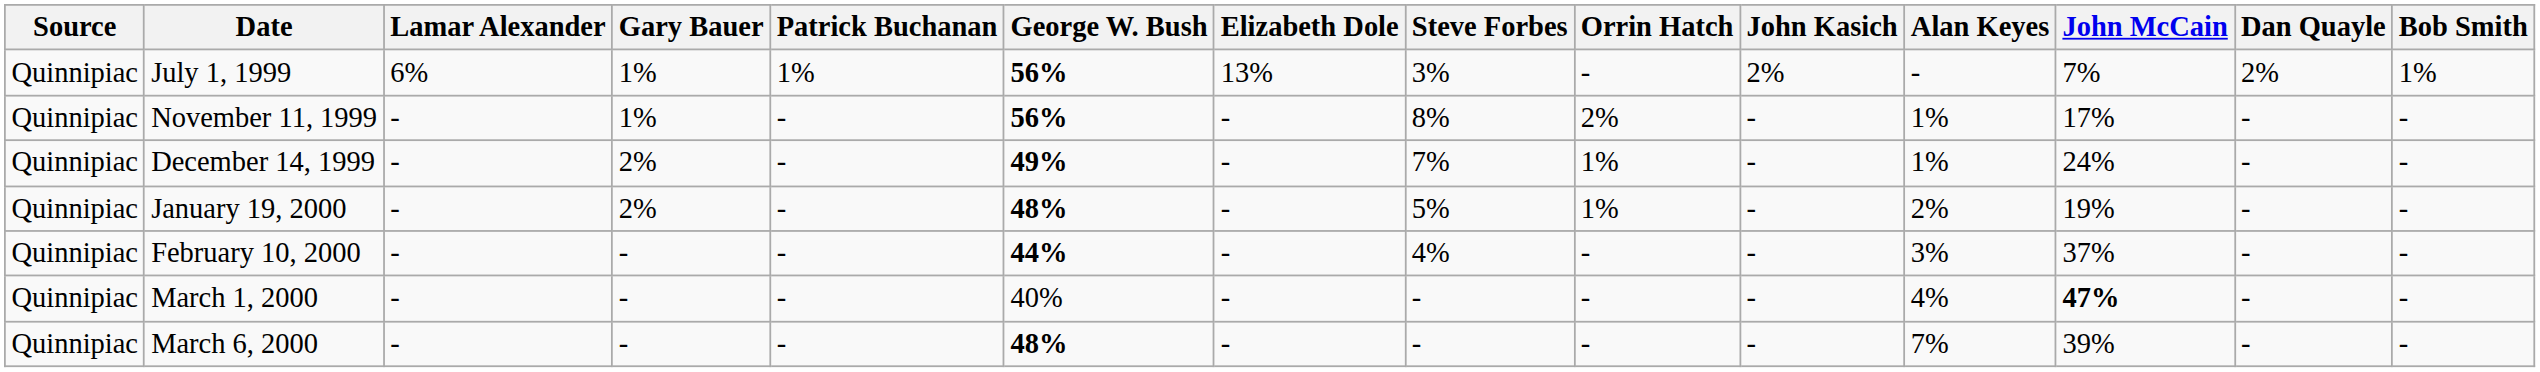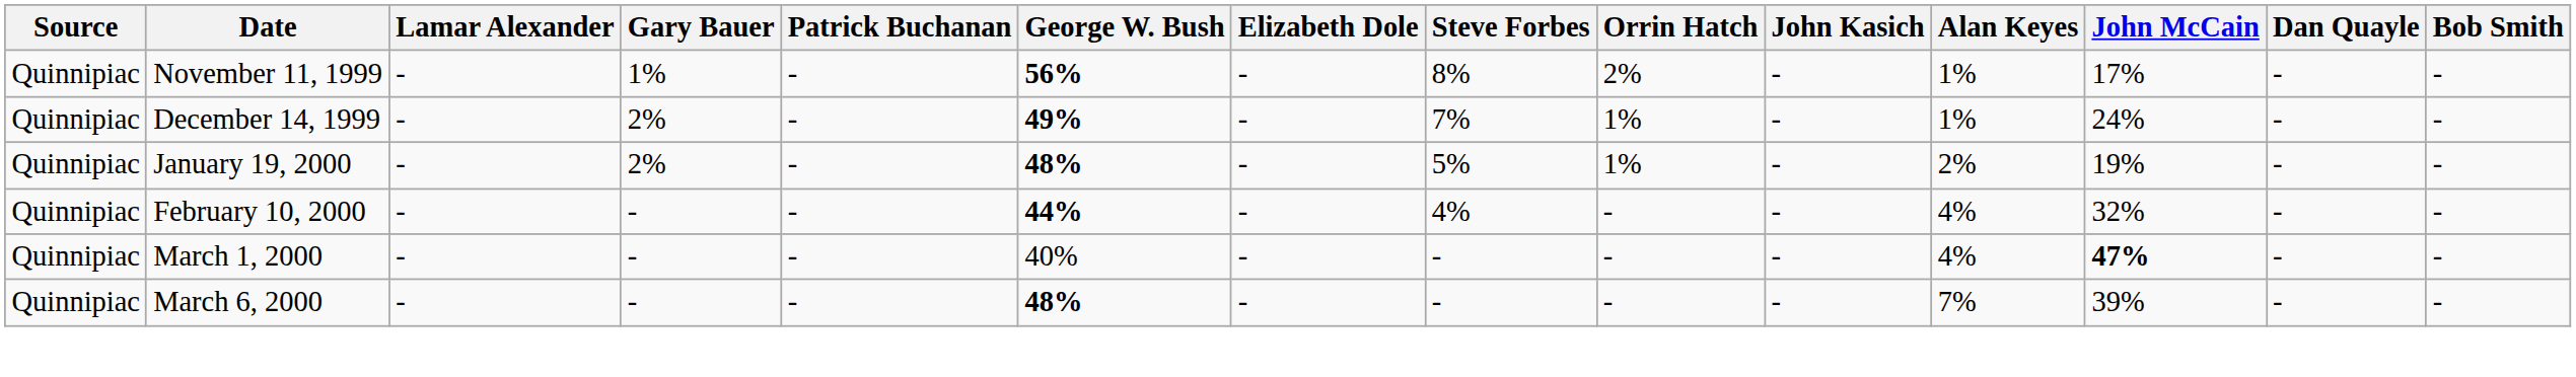- row: Quinnipiac | July 1, 1999 | 6% | 1% | 1% | 56% | 13% | 3% | - | 2% | - | 7% | 2% | 1%
February 10, 2000 | Alan Keyes: 3% -> 4%
February 10, 2000 | John McCain: 37% -> 32%
